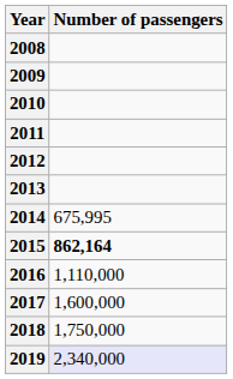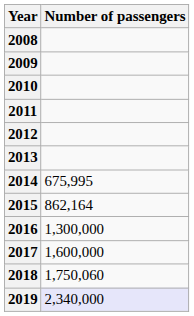2015 | Number of passengers: bold -> normal
2016 | Number of passengers: 1,110,000 -> 1,300,000
2018 | Number of passengers: 1,750,000 -> 1,750,060
